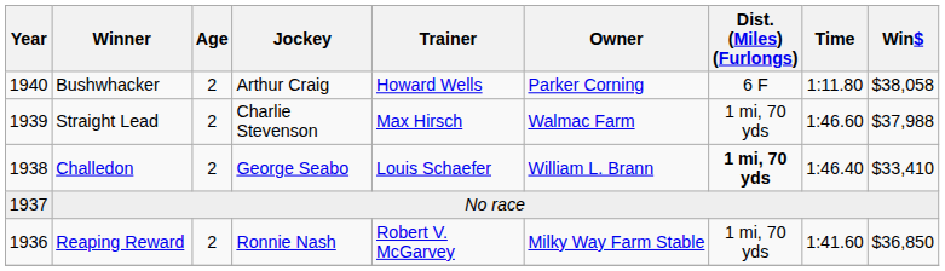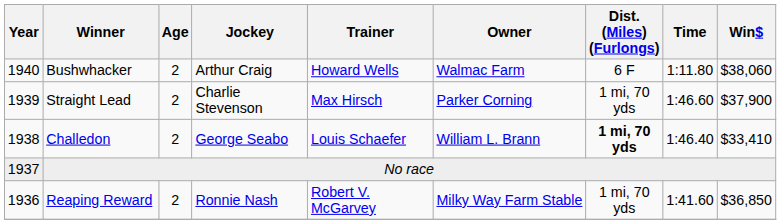Bushwhacker | Owner: Parker Corning -> Walmac Farm
Bushwhacker | Win$: $38,058 -> $38,060
Straight Lead | Owner: Walmac Farm -> Parker Corning
Straight Lead | Win$: $37,988 -> $37,900
